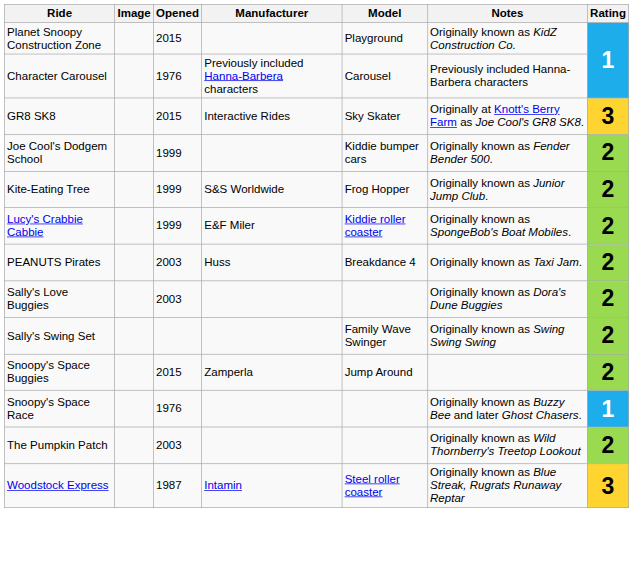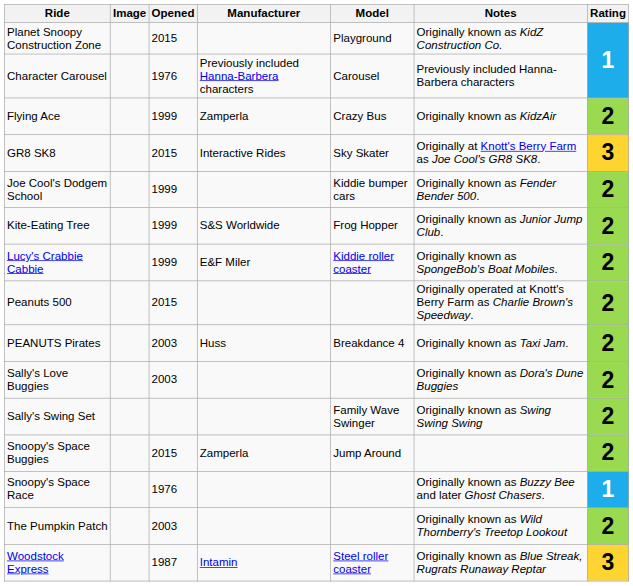+ row: Flying Ace | 1999 | Zamperla | Crazy Bus | Originally known as KidzAir | 2
+ row: Peanuts 500 | 2015 | Originally operated at Knott's Berry Farm as Charlie Brown's Speedway. | 2
